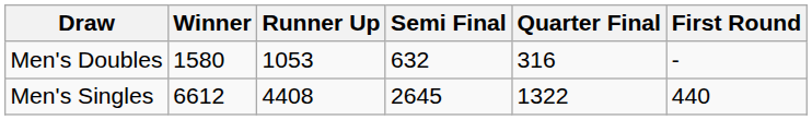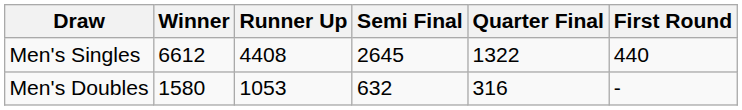rows swapped: Men's Singles <-> Men's Doubles
